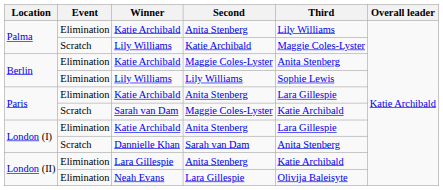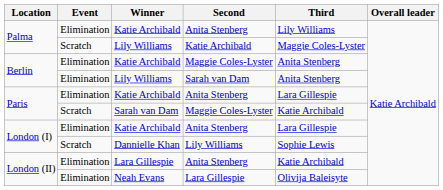Berlin / Lily Williams | Second: Lily Williams -> Sarah van Dam
Berlin / Lily Williams | Third: Sophie Lewis -> Anita Stenberg
Dannielle Khan | Second: Sarah van Dam -> Lily Williams
Dannielle Khan | Third: Anita Stenberg -> Sophie Lewis
